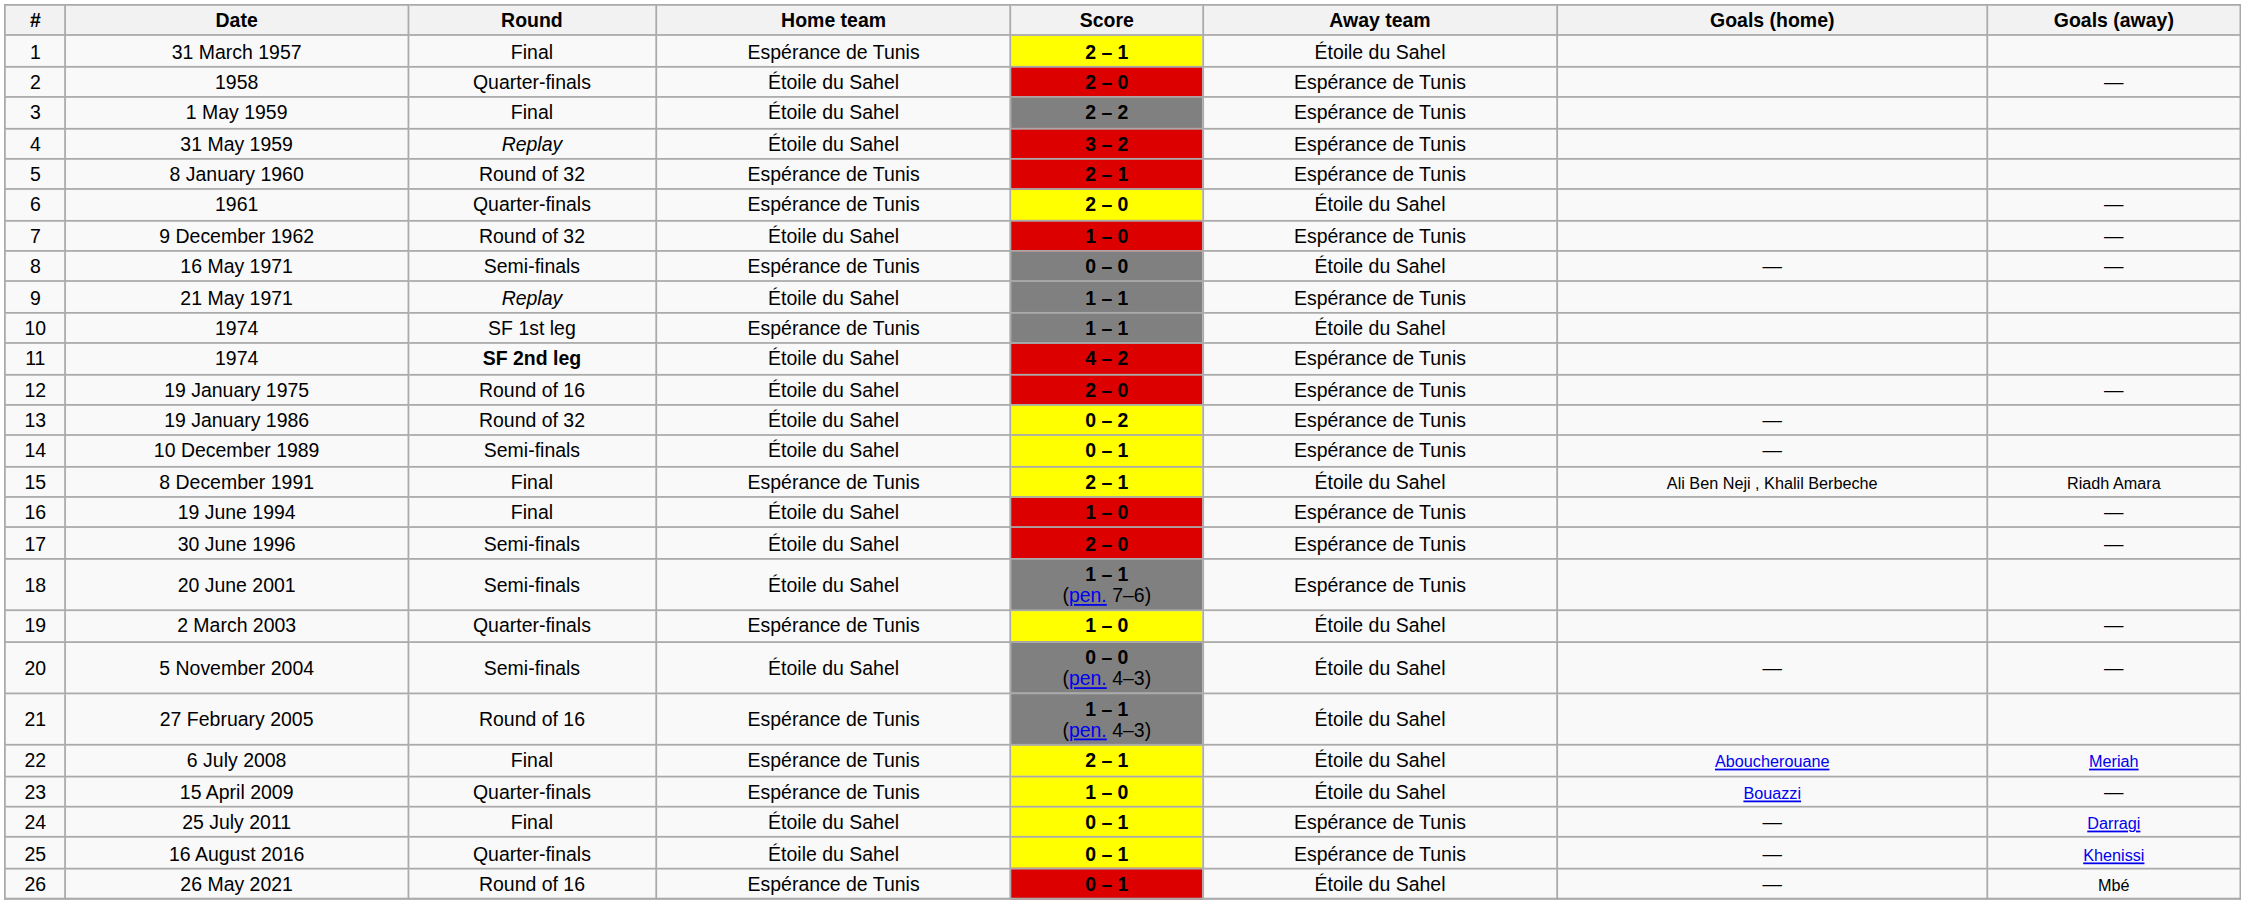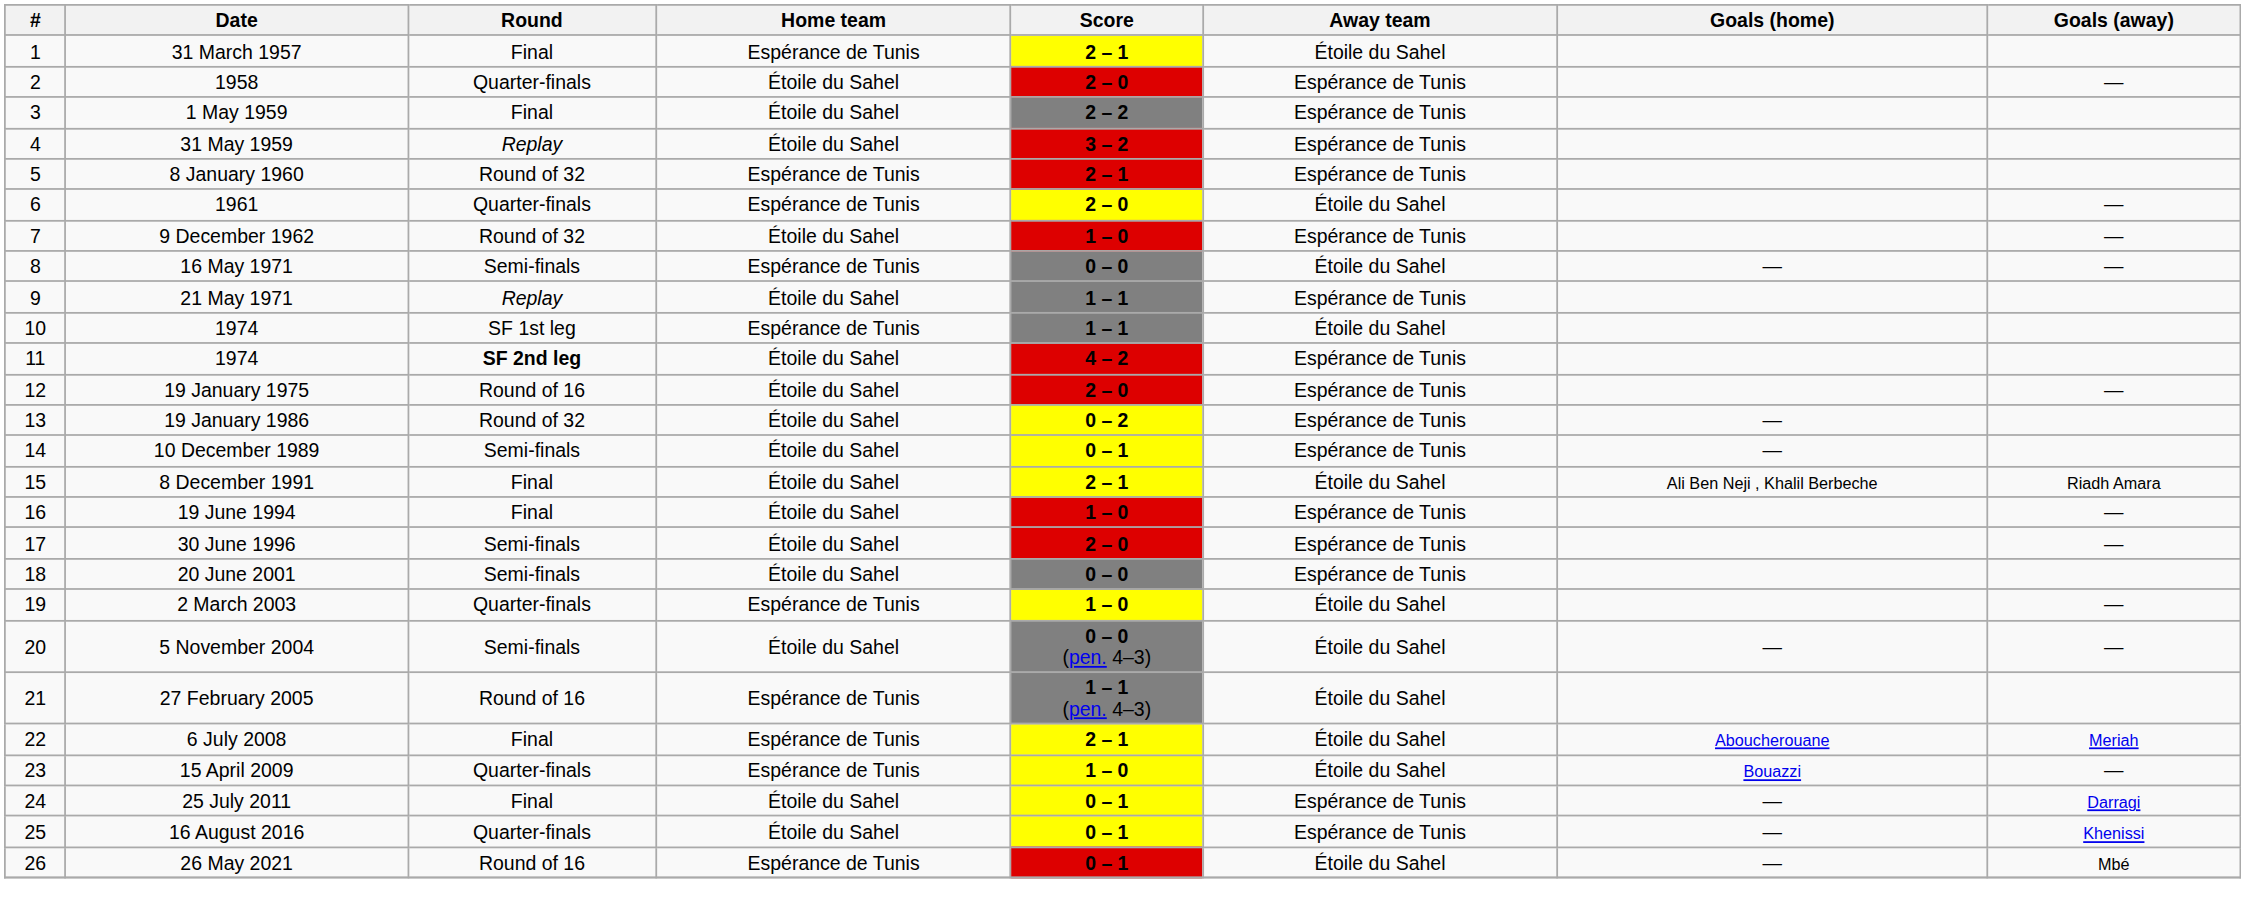8 December 1991 | Home team: Espérance de Tunis -> Étoile du Sahel
20 June 2001 | Score: 1 – 1 (pen. 7–6) -> 0 – 0
